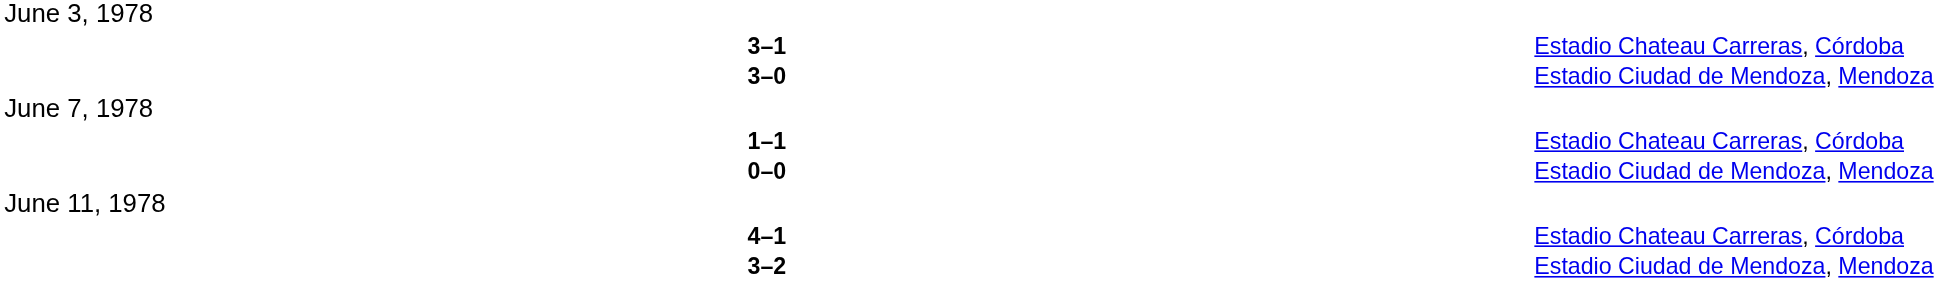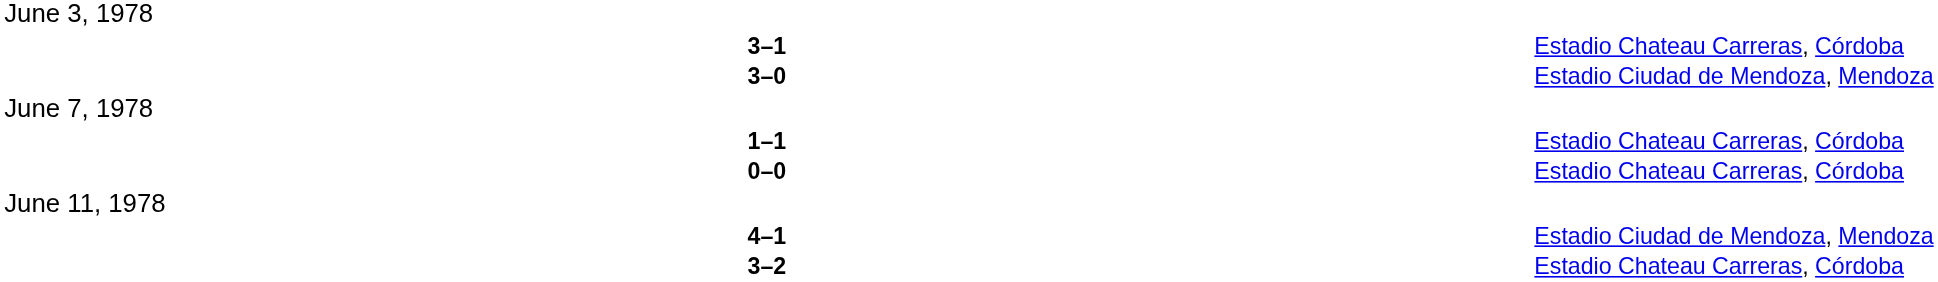0–0 | column 4: Estadio Ciudad de Mendoza, Mendoza -> Estadio Chateau Carreras, Córdoba
4–1 | column 4: Estadio Chateau Carreras, Córdoba -> Estadio Ciudad de Mendoza, Mendoza
3–2 | column 4: Estadio Ciudad de Mendoza, Mendoza -> Estadio Chateau Carreras, Córdoba
